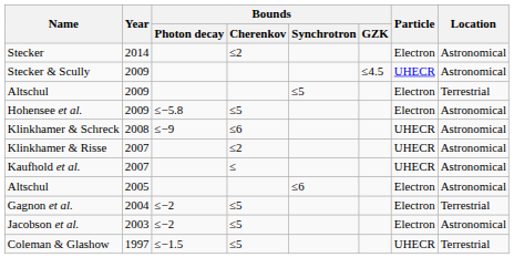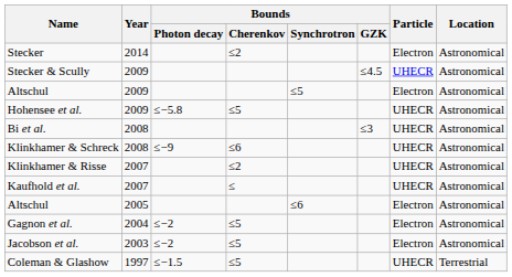Altschul / 2009 | Location: Terrestrial -> Astronomical
Hohensee et al. | Particle: Electron -> UHECR
+ row: Bi et al. | 2008 | ≤3 | UHECR | Astronomical
Gagnon et al. | Location: Terrestrial -> Astronomical
